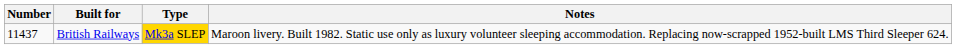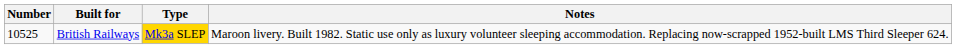British Railways | Number: 11437 -> 10525
